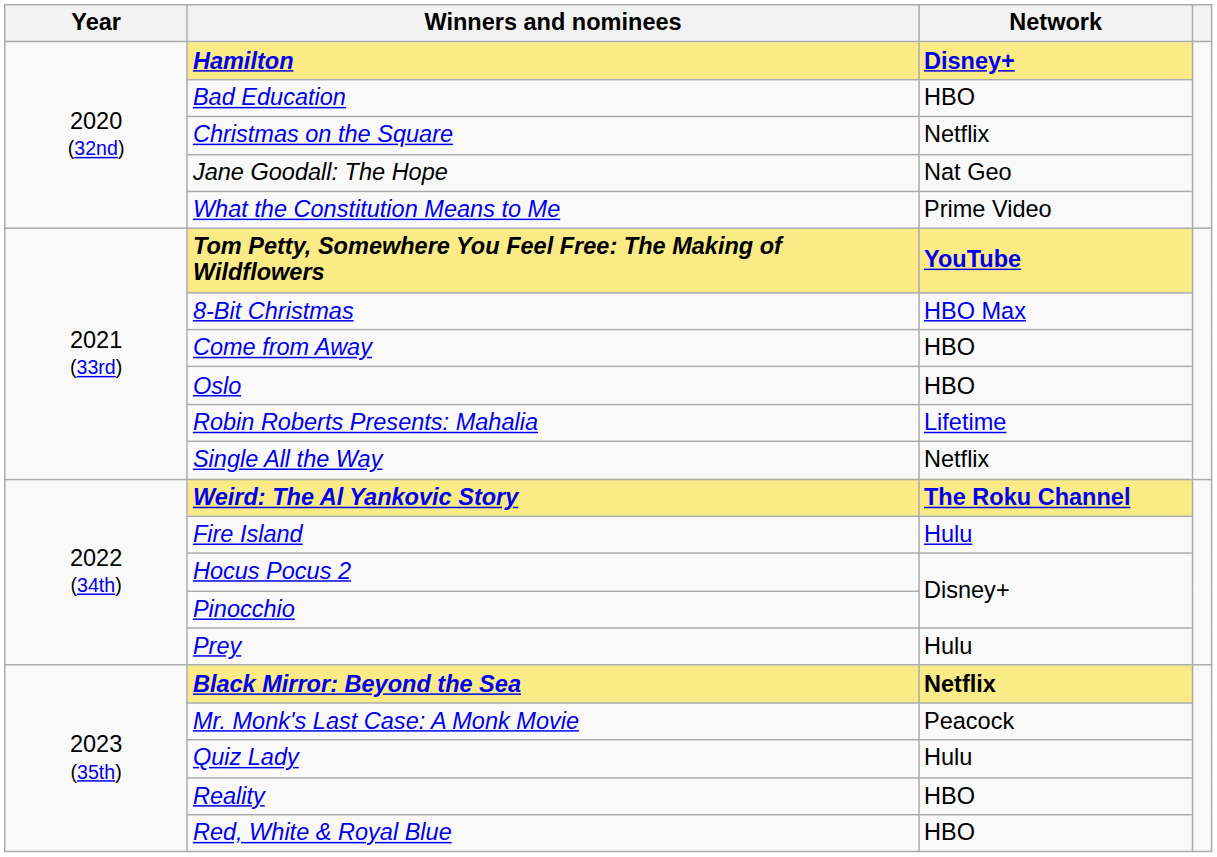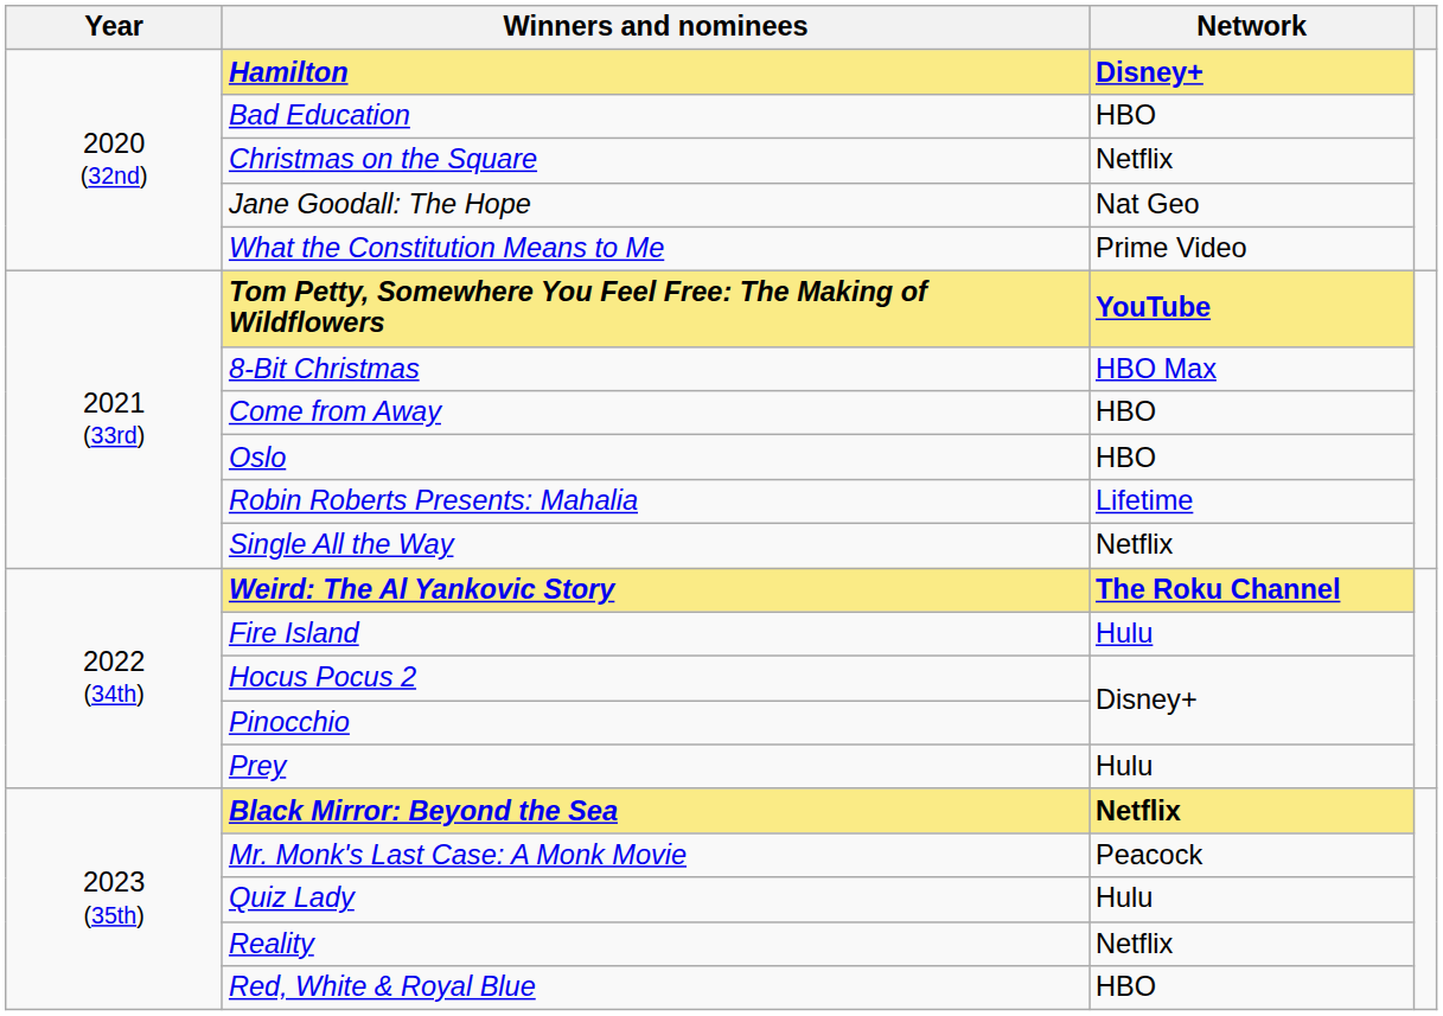Reality | Network: HBO -> Netflix
